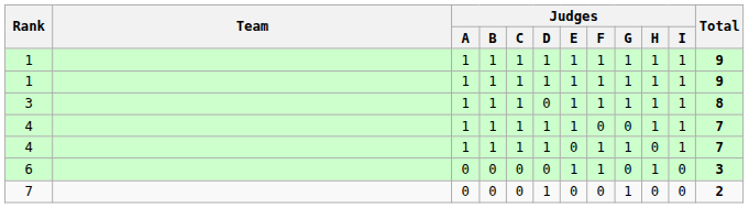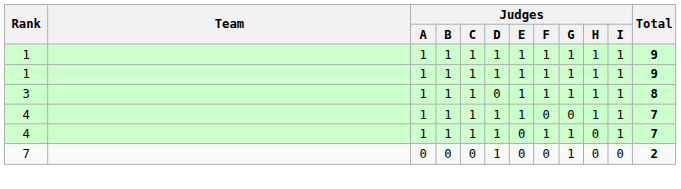- row: 6 | 0 | 0 | 0 | 0 | 1 | 1 | 0 | 1 | 0 | 3
